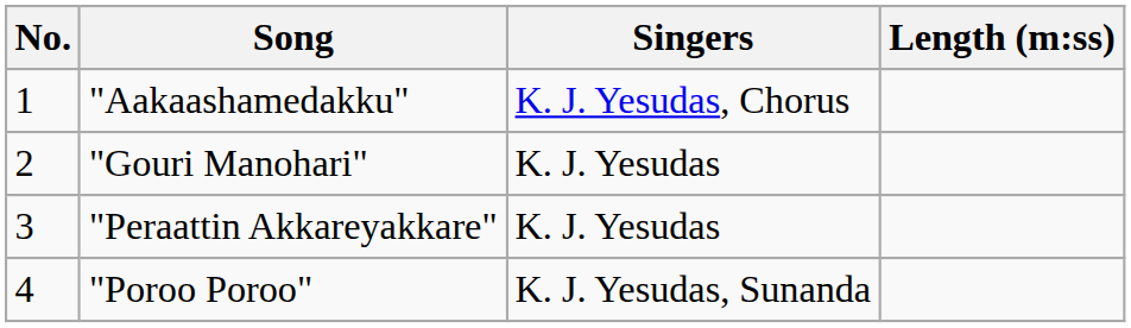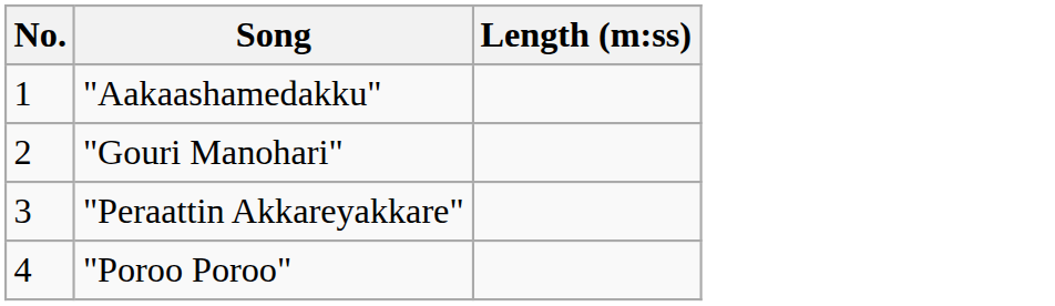- column: Singers | K. J. Yesudas, Chorus | K. J. Yesudas | K. J. Yesudas | K. J. Yesudas, Sunanda
